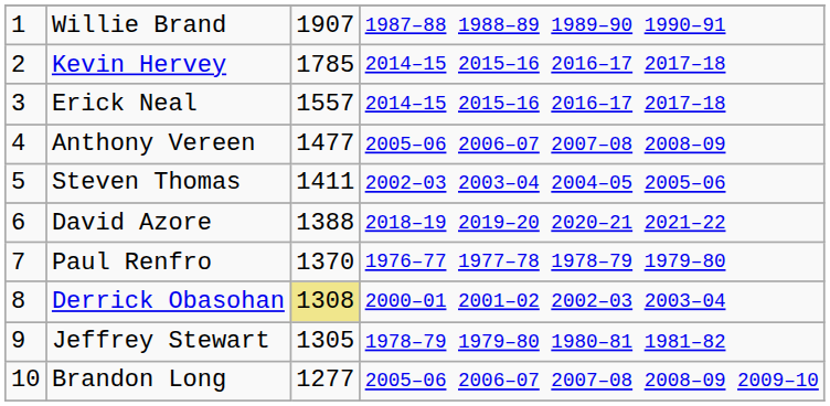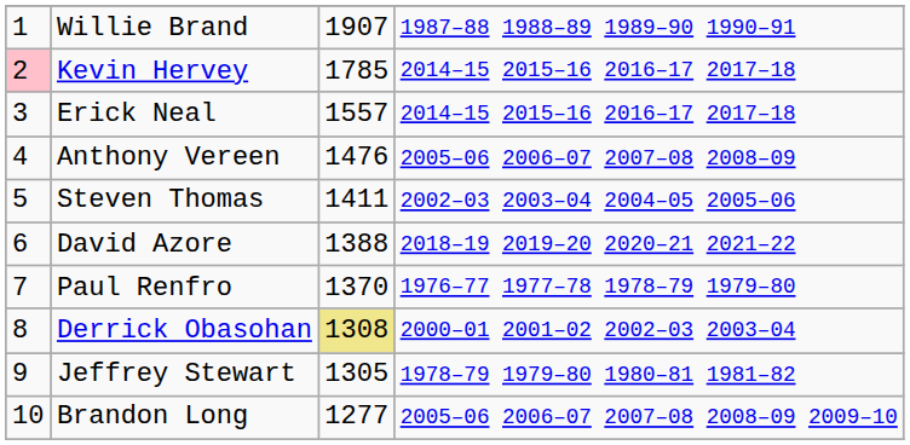Kevin Hervey | column 1: no background -> pink background
Anthony Vereen | column 3: 1477 -> 1476
